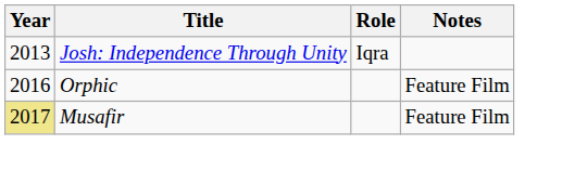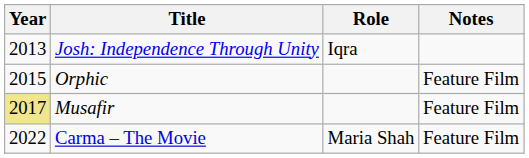Orphic | Year: 2016 -> 2015
+ row: 2022 | Carma – The Movie | Maria Shah | Feature Film
